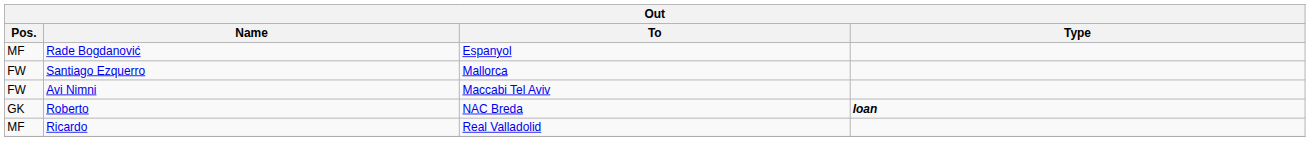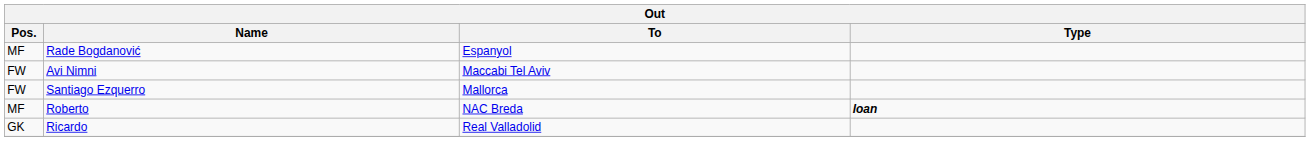rows swapped: Avi Nimni <-> Santiago Ezquerro
Roberto | Pos.: GK -> MF
Ricardo | Pos.: MF -> GK
